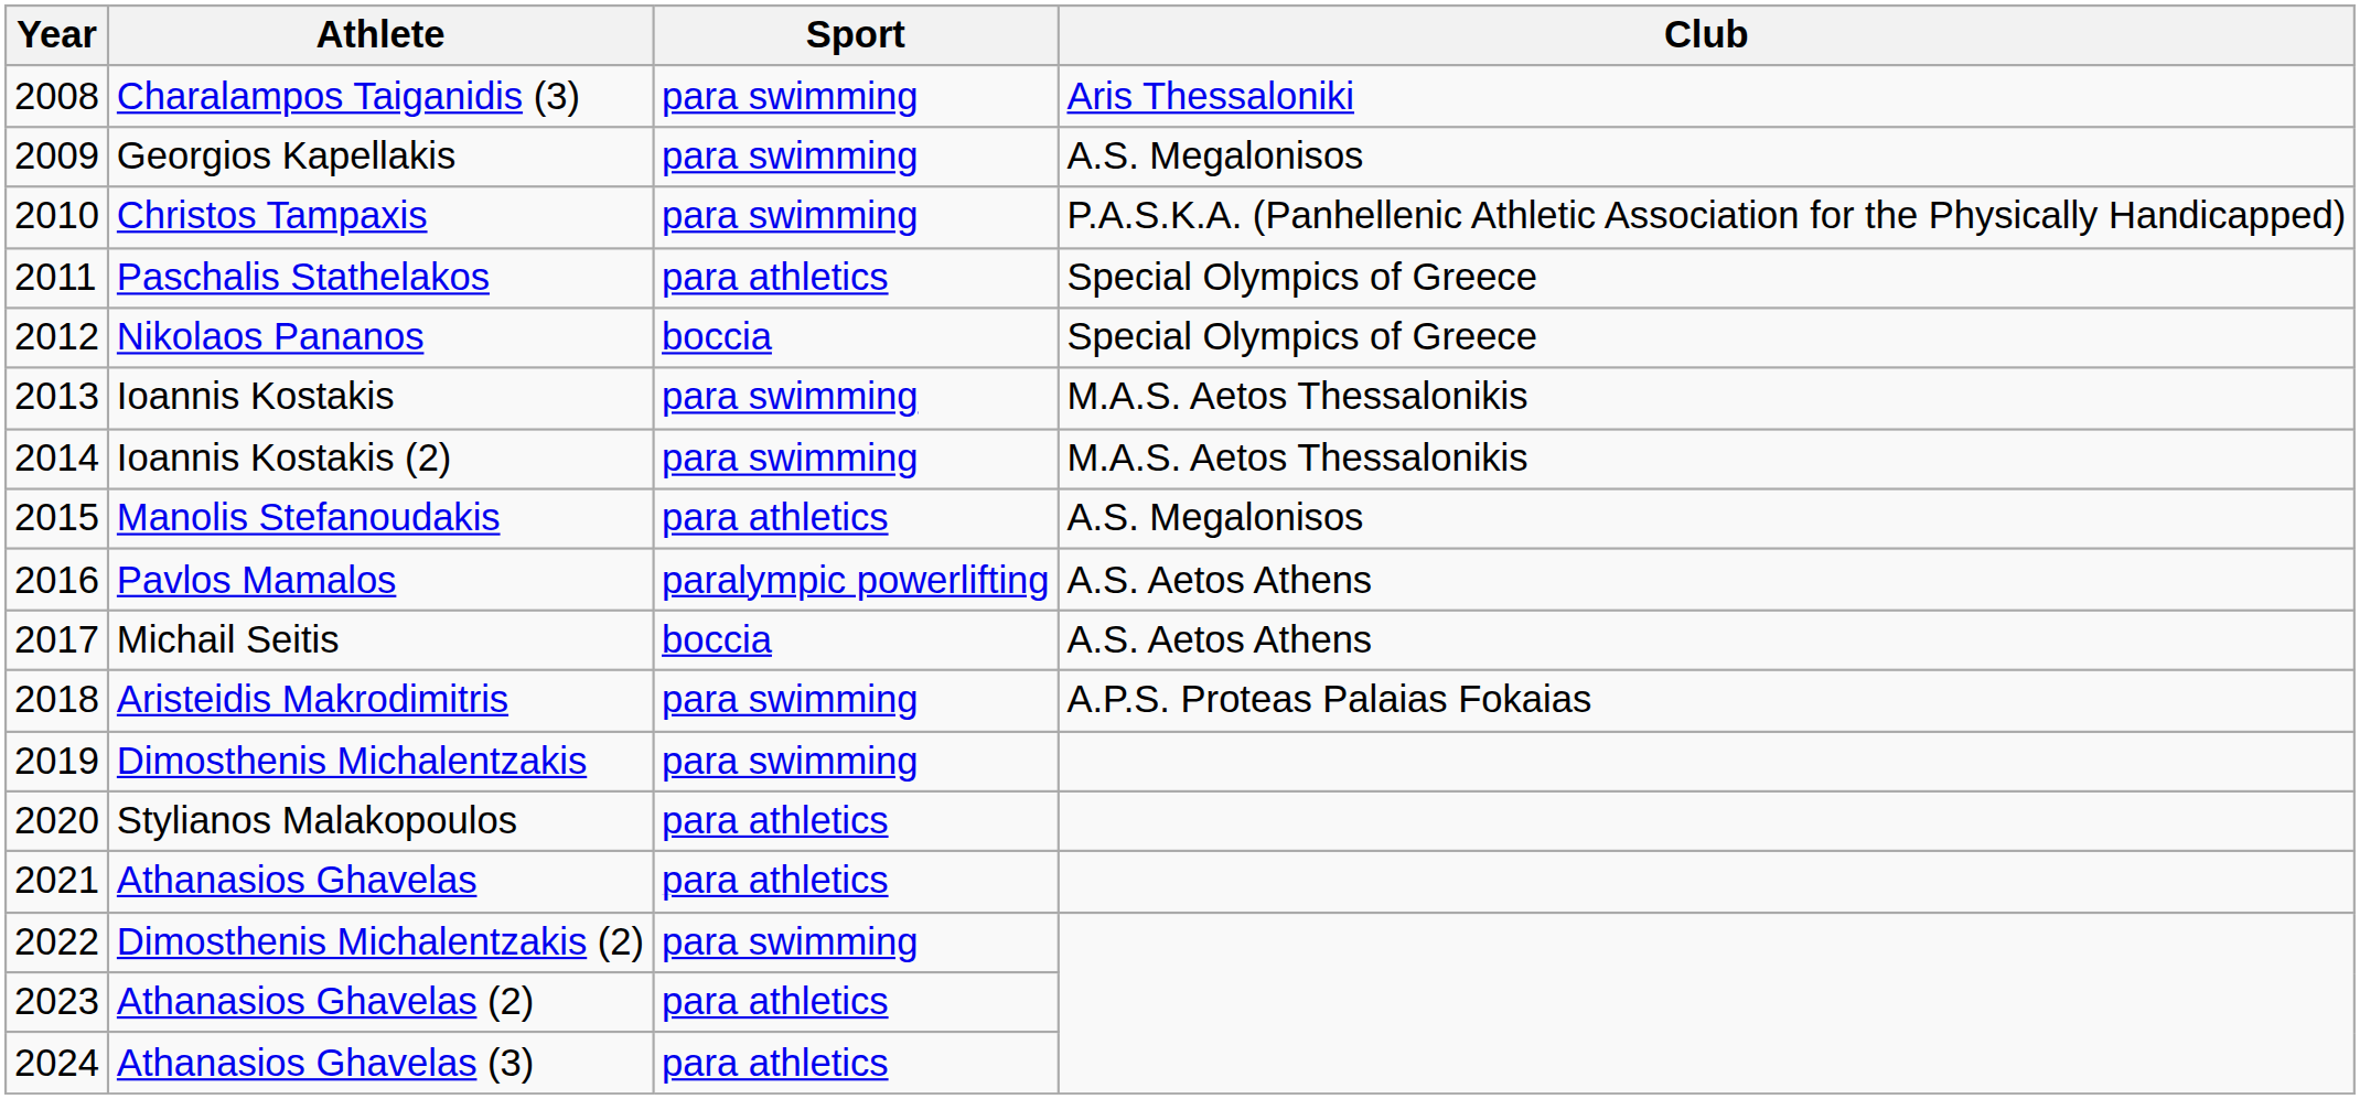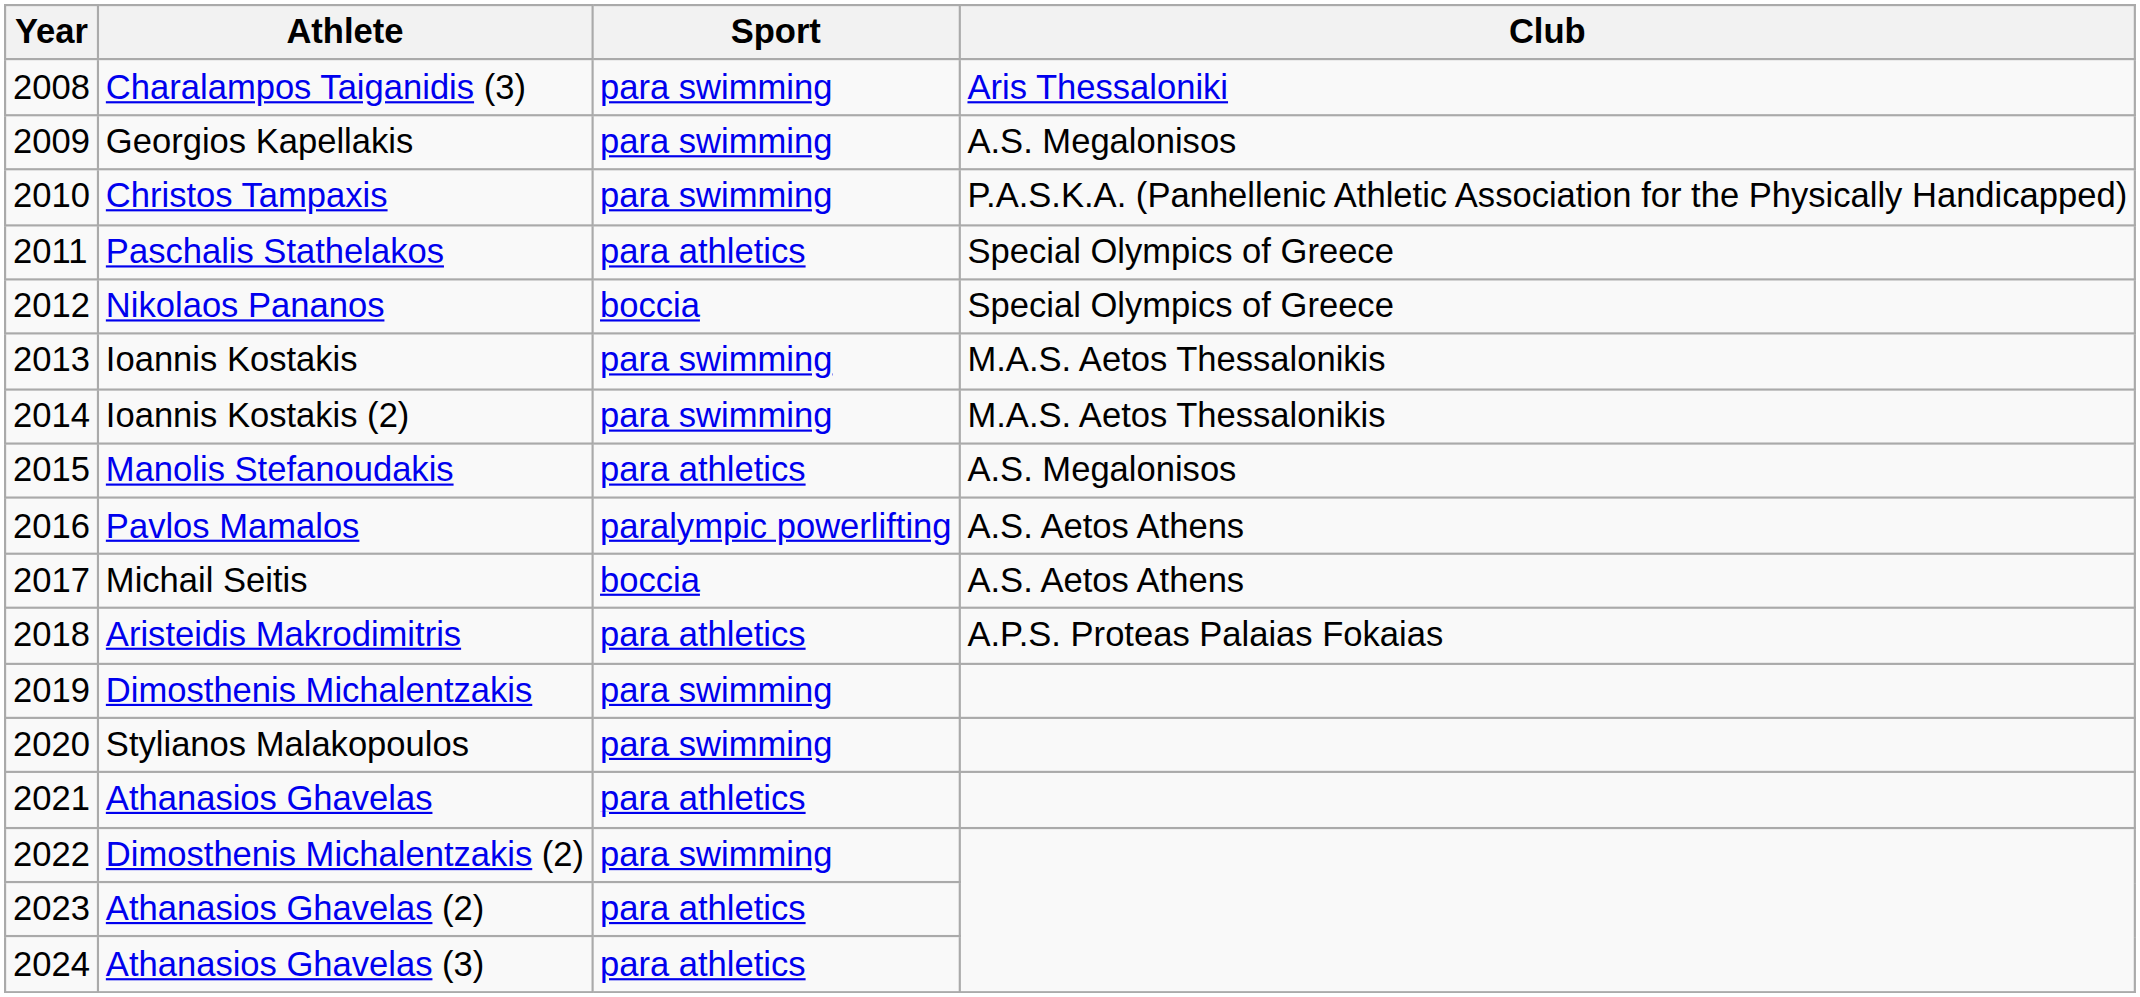Aristeidis Makrodimitris | Sport: para swimming -> para athletics
Stylianos Malakopoulos | Sport: para athletics -> para swimming
